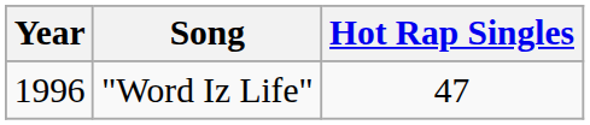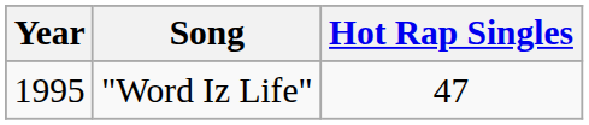"Word Iz Life" | Year: 1996 -> 1995
